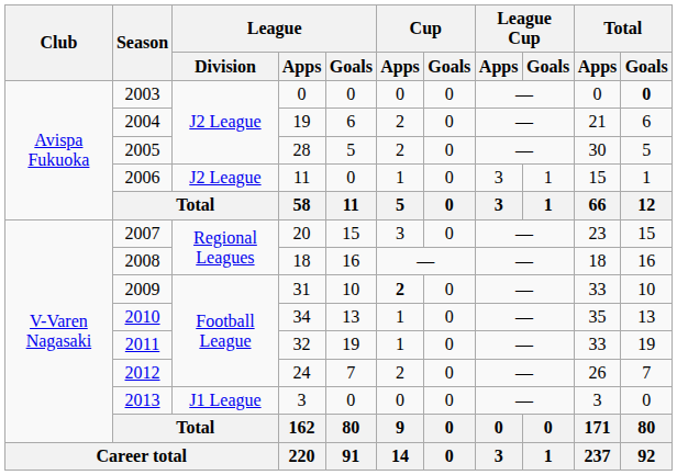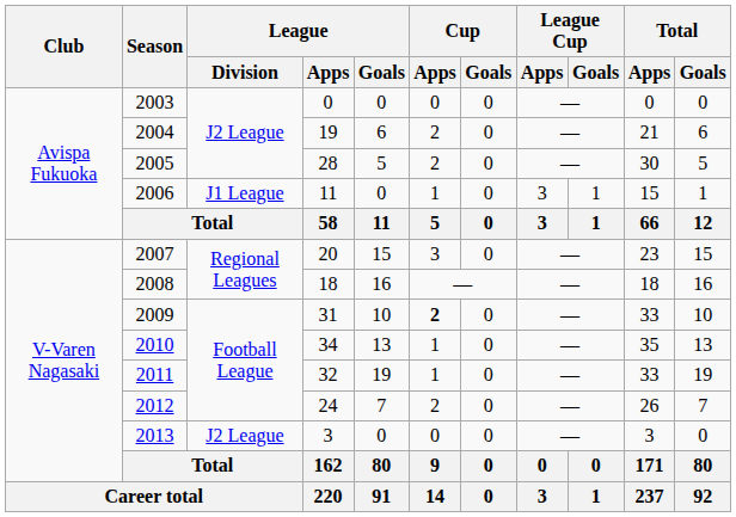2003 | Total / Goals: bold -> normal
2006 | League / Division: J2 League -> J1 League
2013 | League / Division: J1 League -> J2 League
